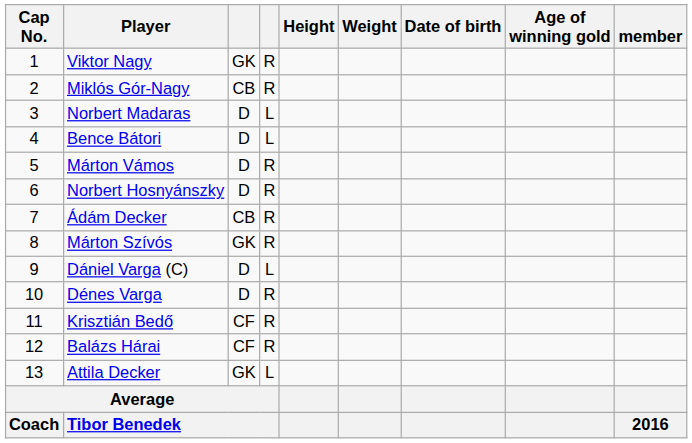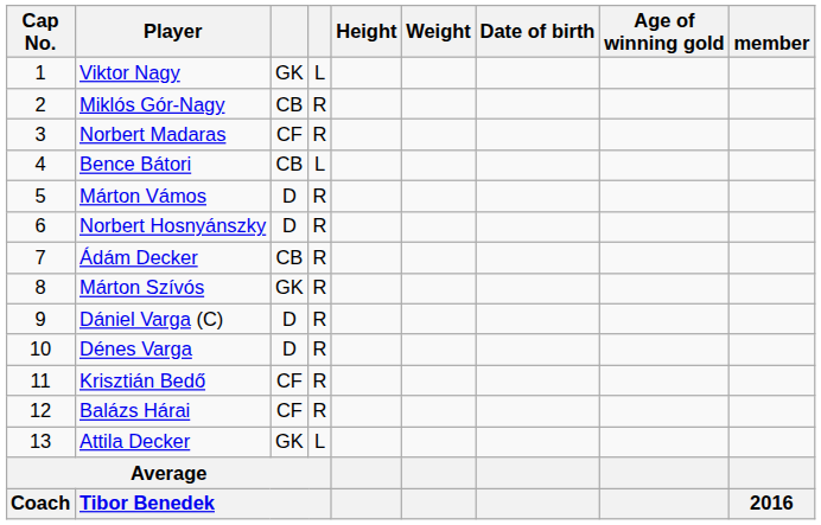Viktor Nagy | column 4: R -> L
Norbert Madaras | column 3: D -> CF
Norbert Madaras | column 4: L -> R
Bence Bátori | column 3: D -> CB
Dániel Varga (C) | column 4: L -> R
